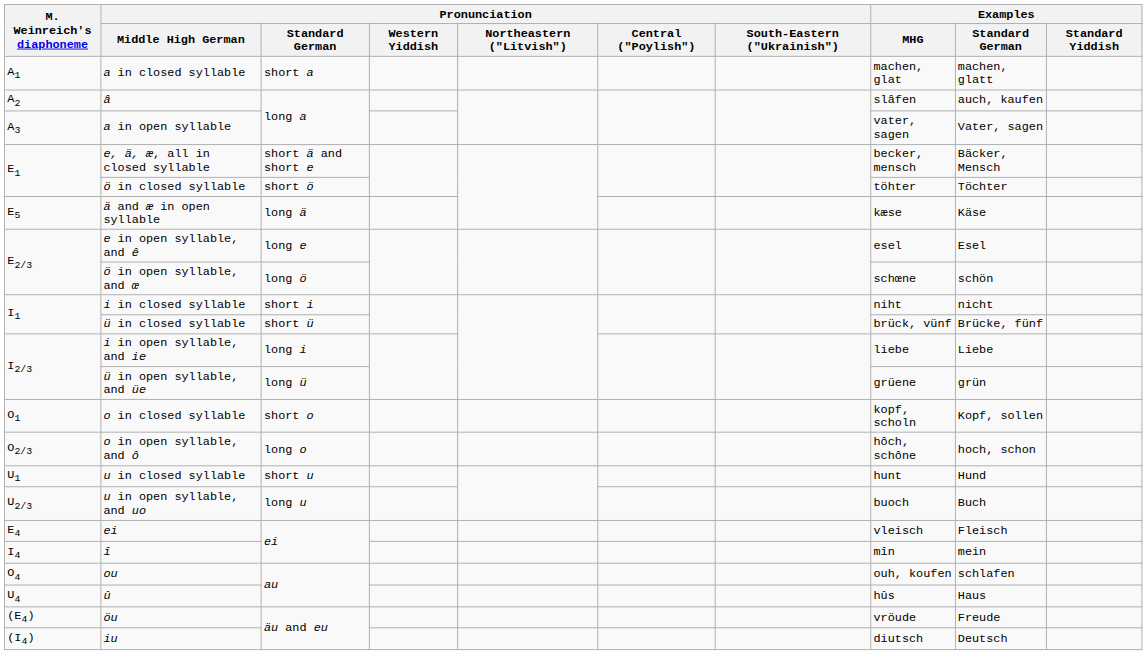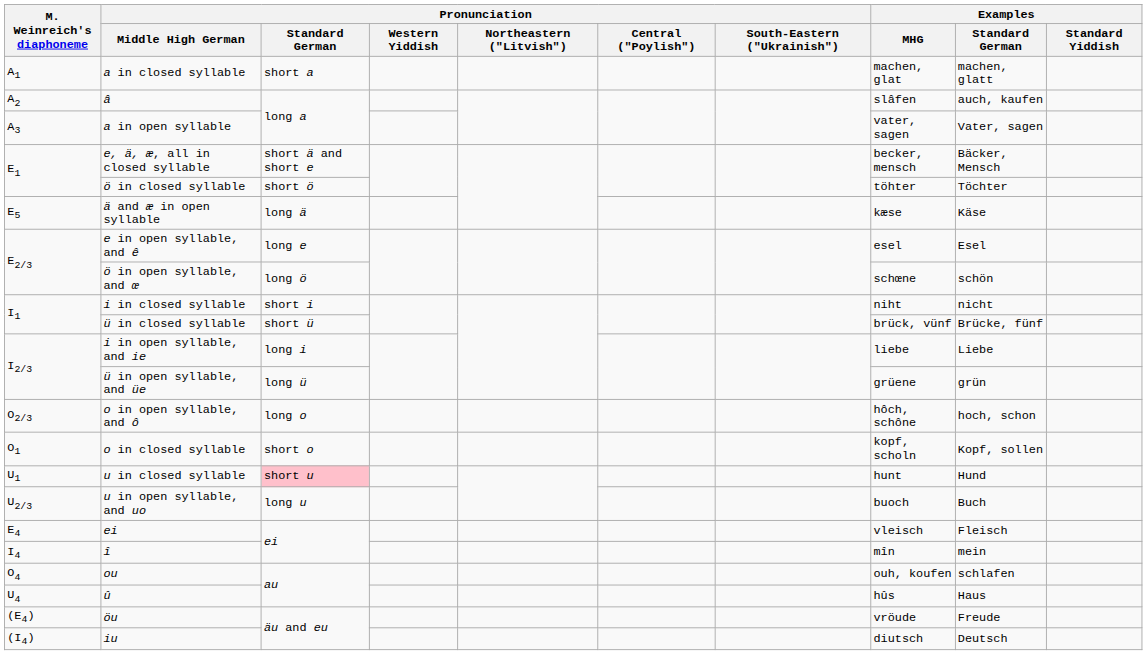rows swapped: o in closed syllable <-> o in open syllable, and ô
u in closed syllable | Pronunciation / Standard German: no background -> pink background
